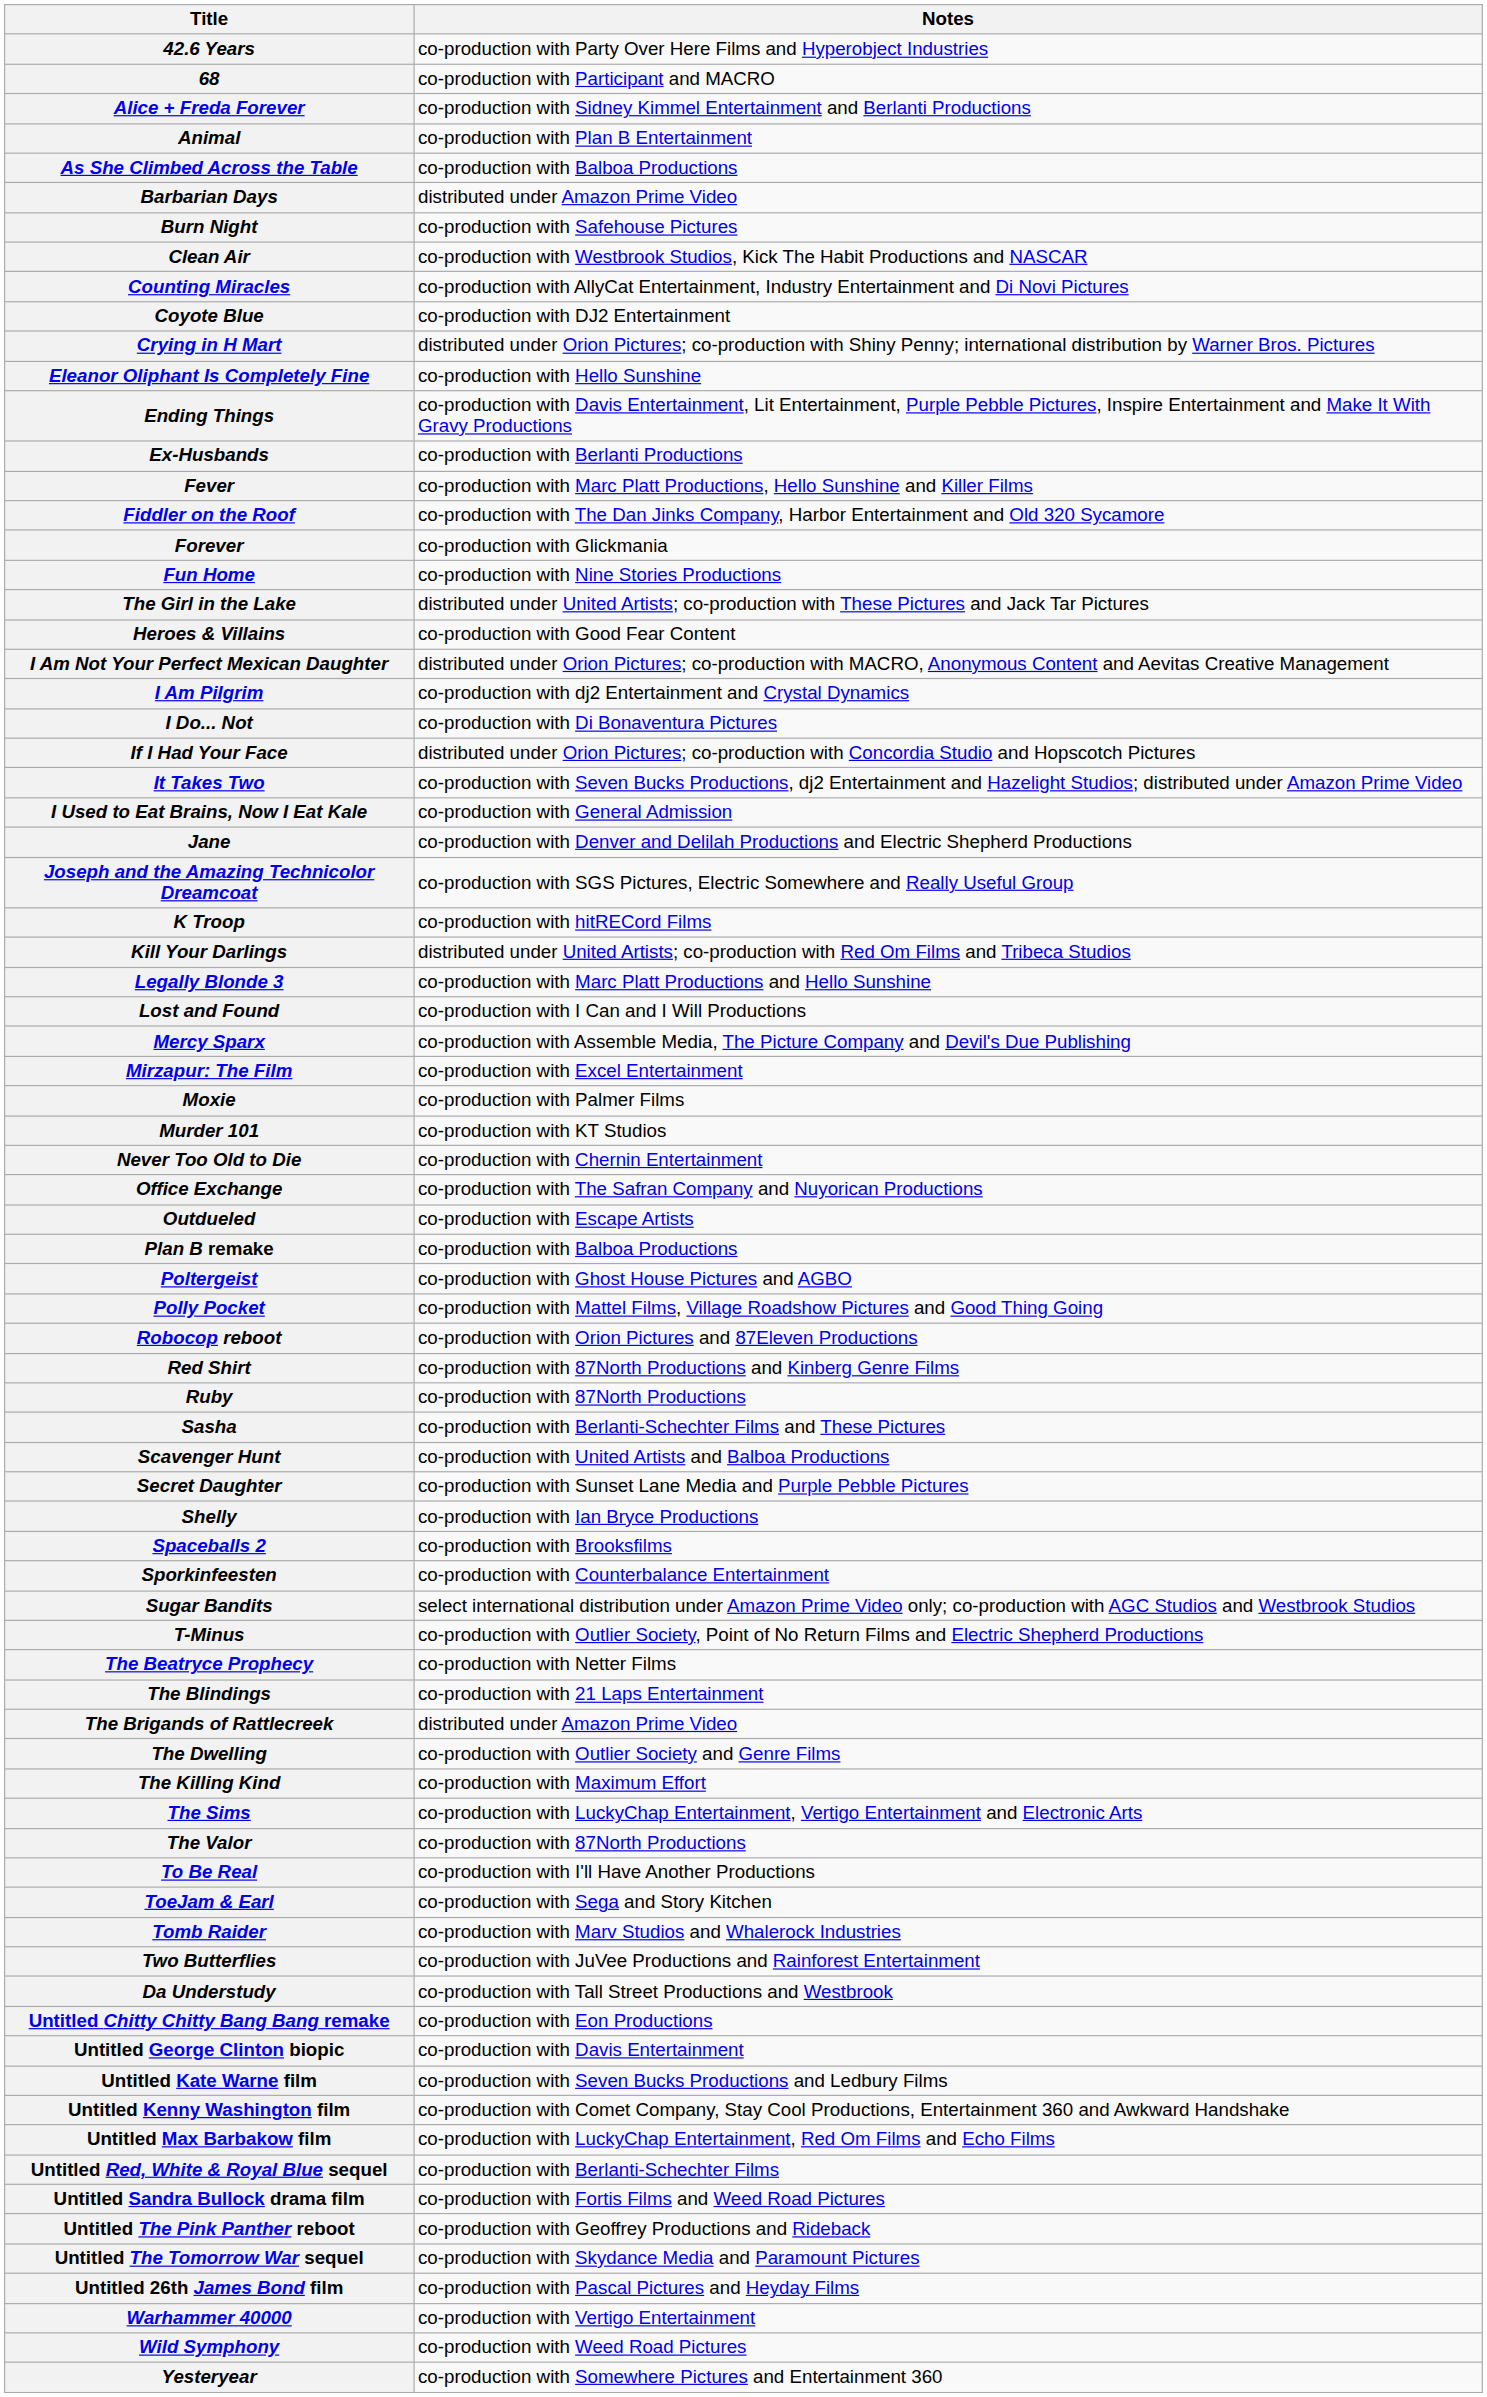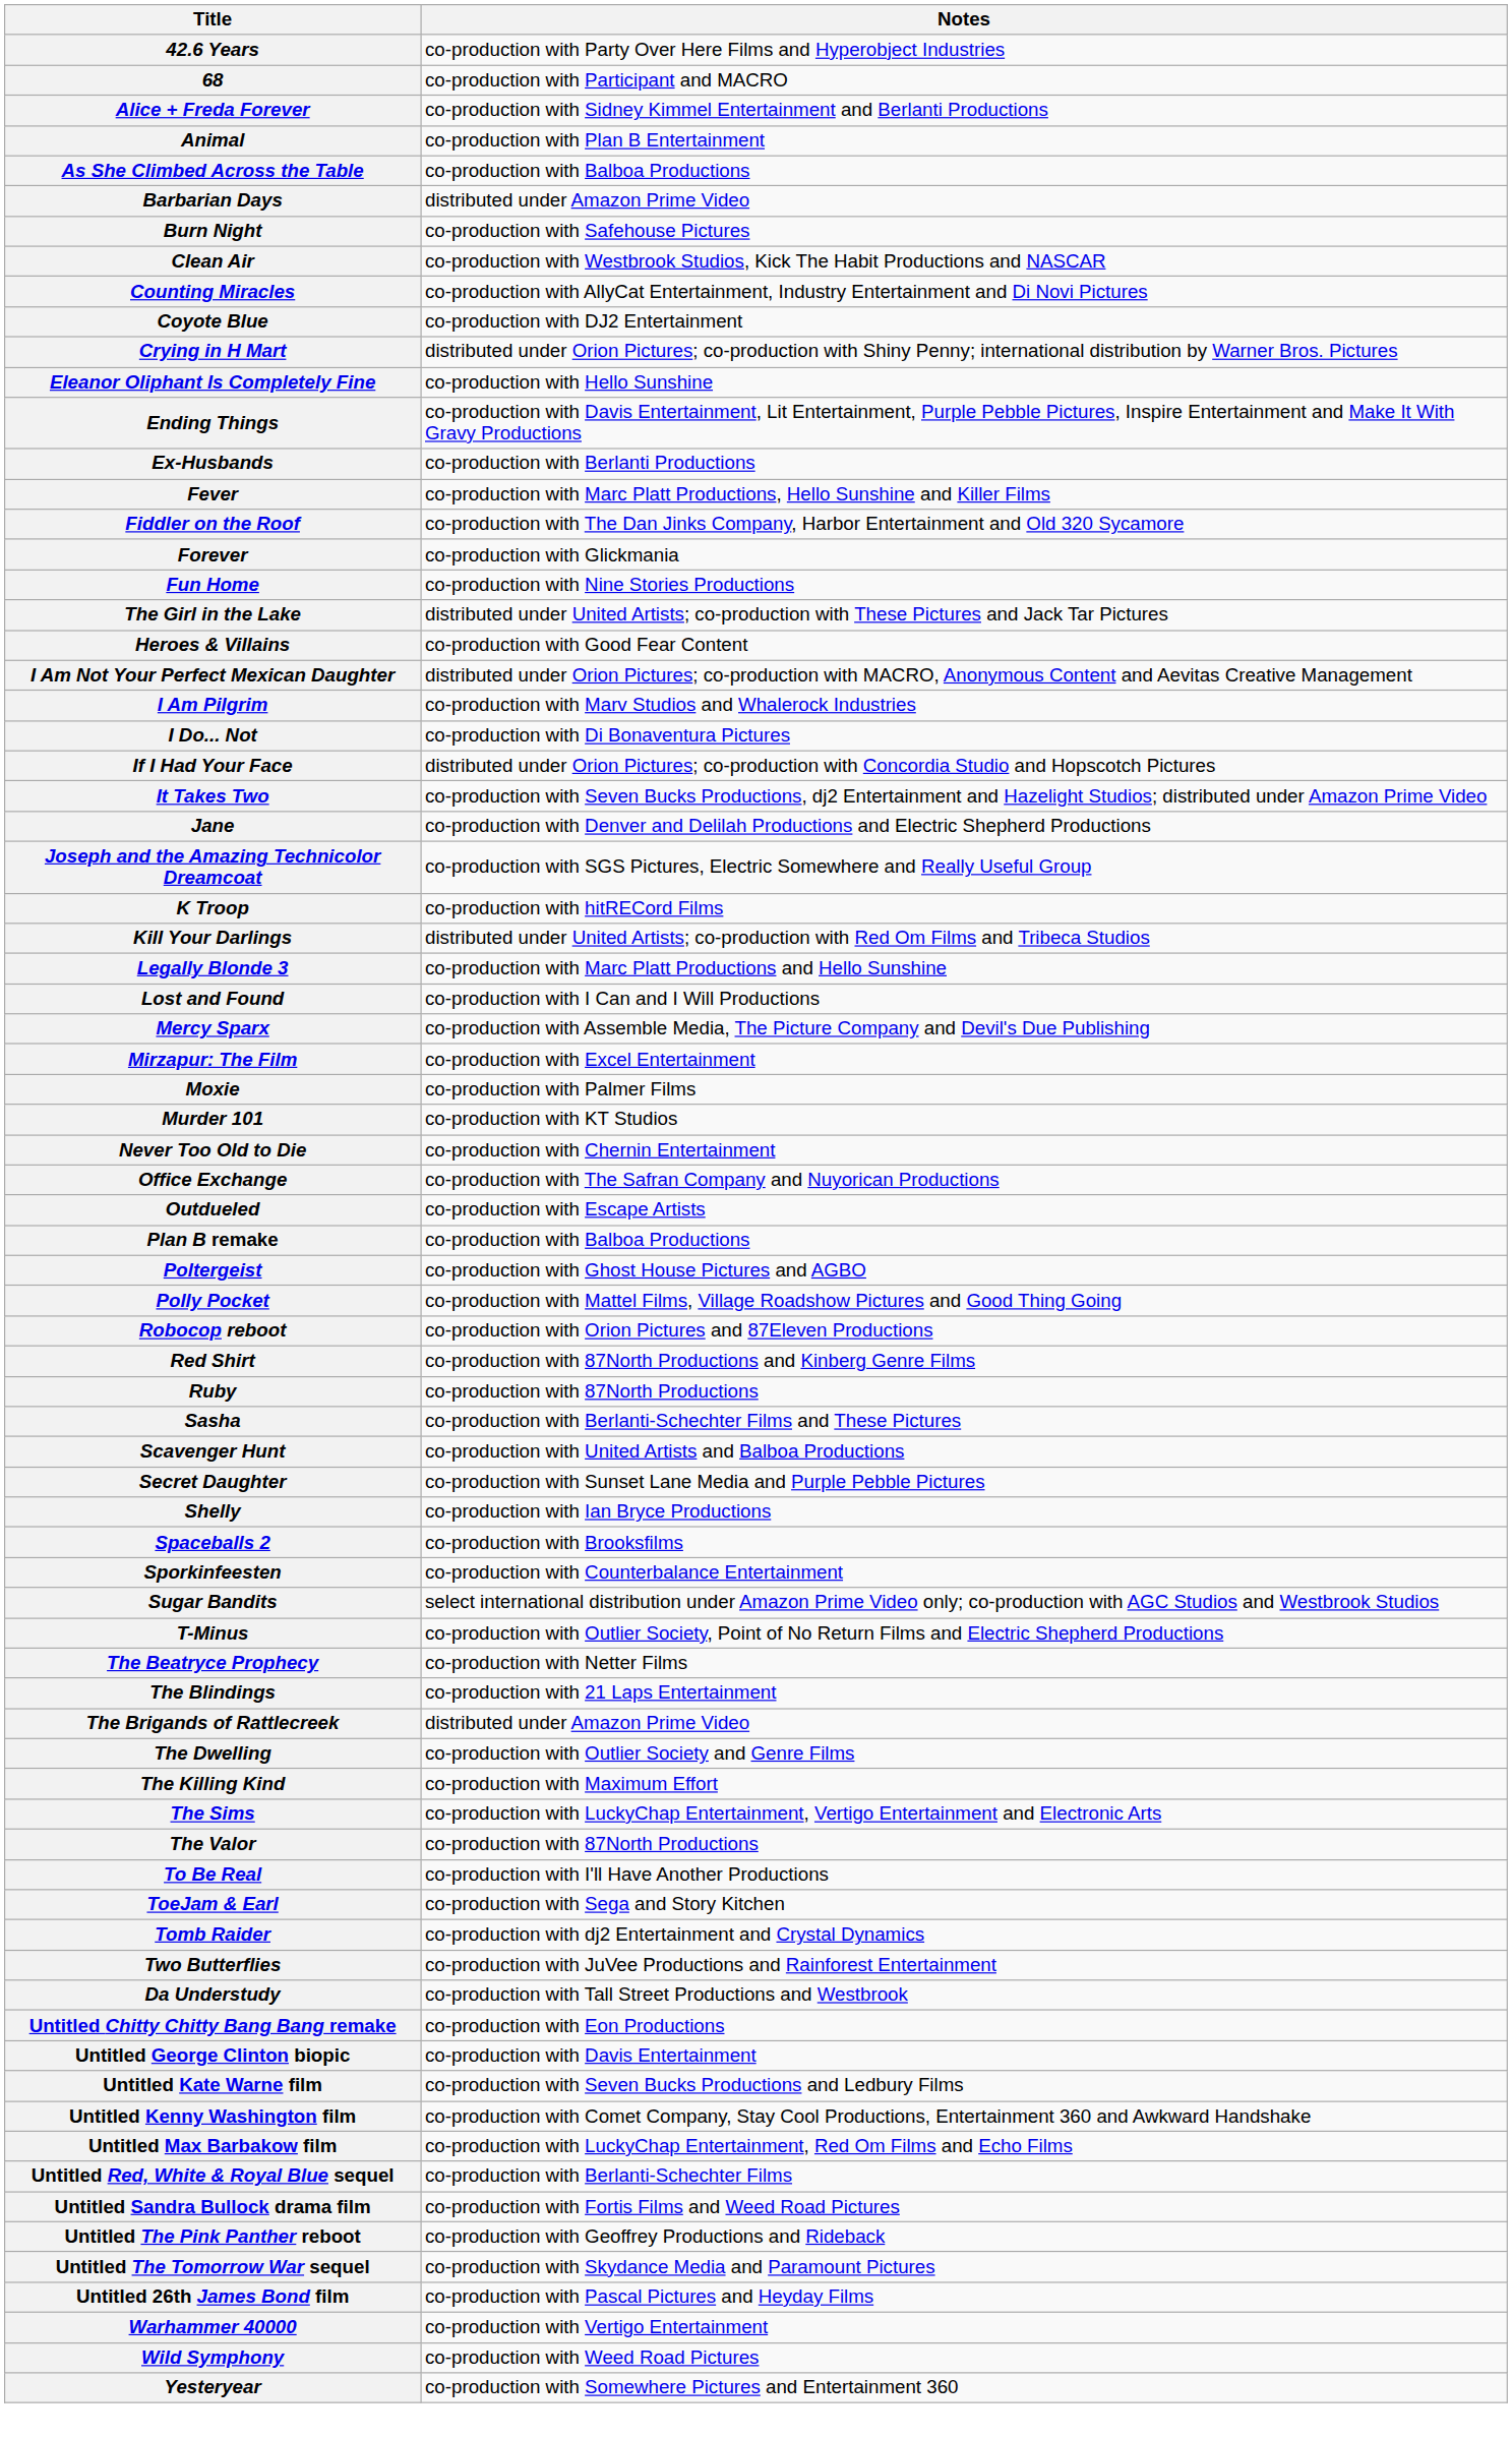I Am Pilgrim | Notes: co-production with dj2 Entertainment and Crystal Dynamics -> co-production with Marv Studios and Whalerock Industries
- row: I Used to Eat Brains, Now I Eat Kale | co-production with General Admission
Tomb Raider | Notes: co-production with Marv Studios and Whalerock Industries -> co-production with dj2 Entertainment and Crystal Dynamics
